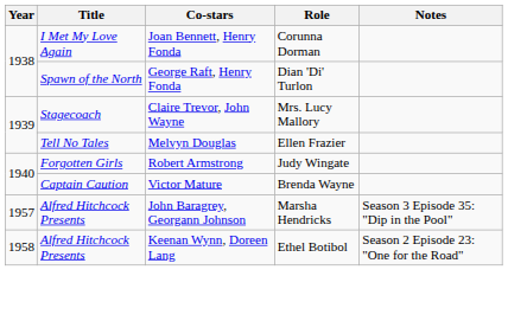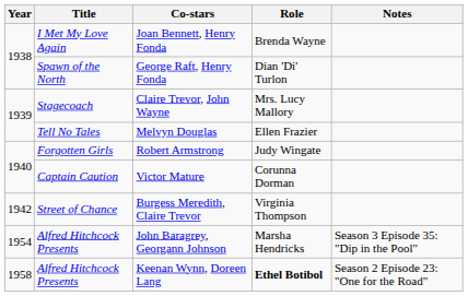Joan Bennett, Henry Fonda | Role: Corunna Dorman -> Brenda Wayne
Victor Mature | Role: Brenda Wayne -> Corunna Dorman
+ row: 1942 | Street of Chance | Burgess Meredith, Claire Trevor | Virginia Thompson
John Baragrey, Georgann Johnson | Year: 1957 -> 1954
Keenan Wynn, Doreen Lang | Role: normal -> bold
